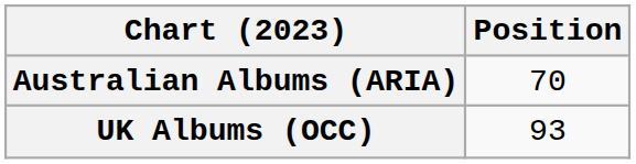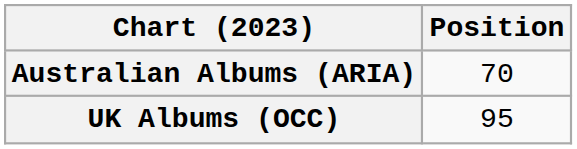UK Albums (OCC) | Position: 93 -> 95
